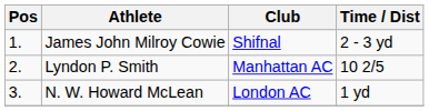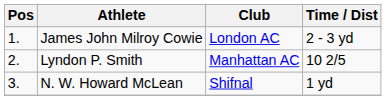James John Milroy Cowie | Club: Shifnal -> London AC
N. W. Howard McLean | Club: London AC -> Shifnal
